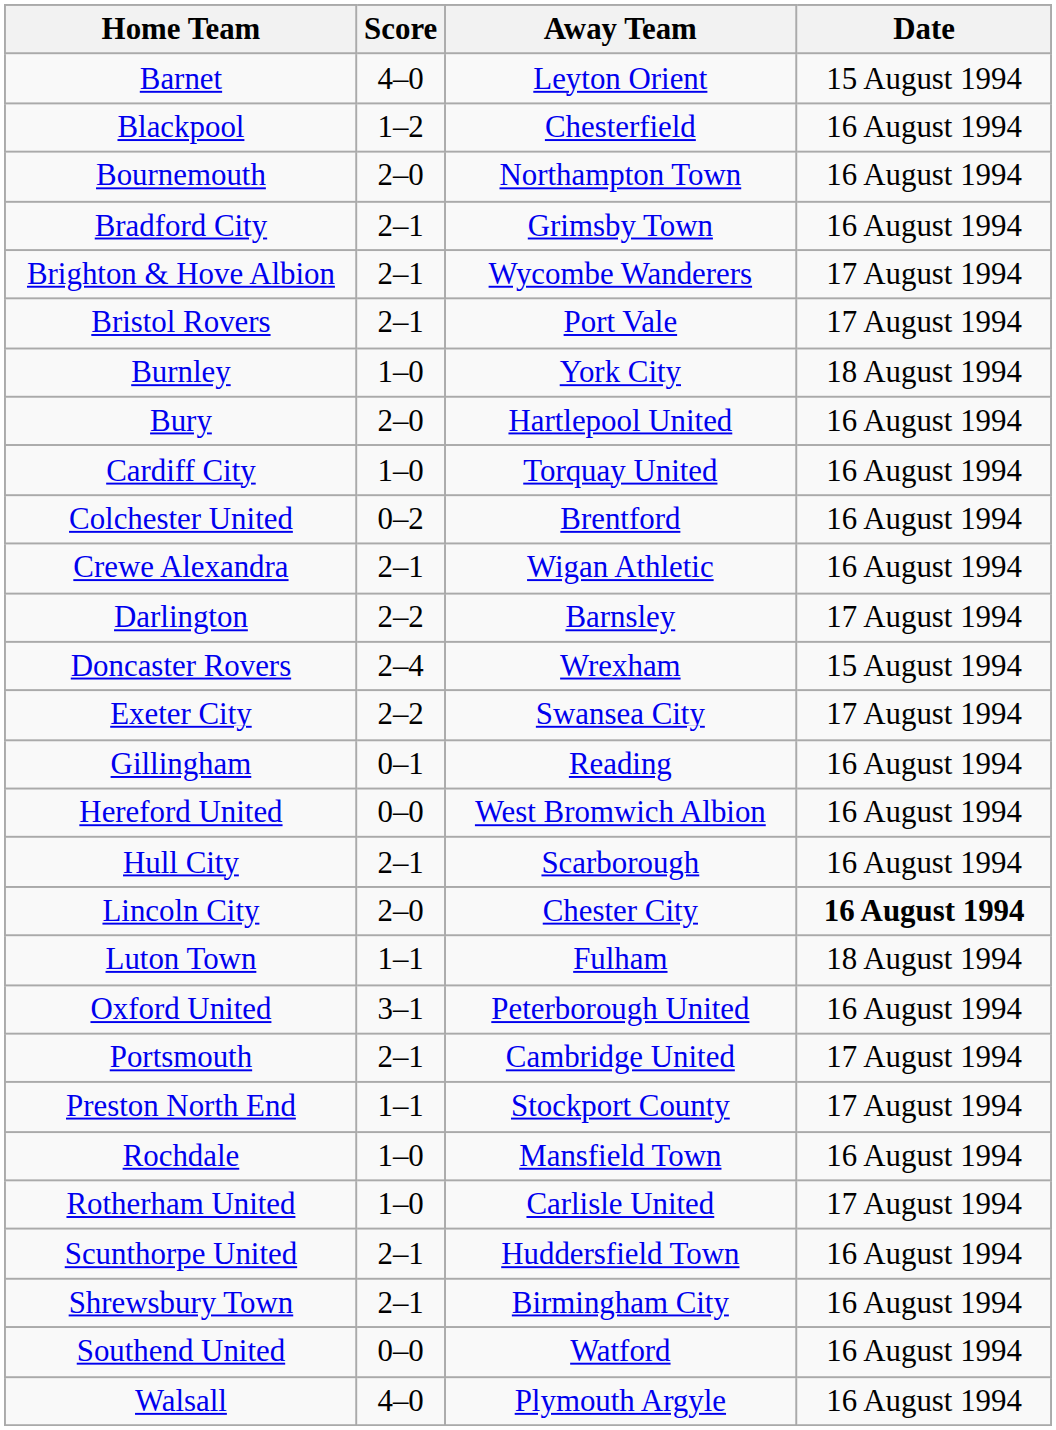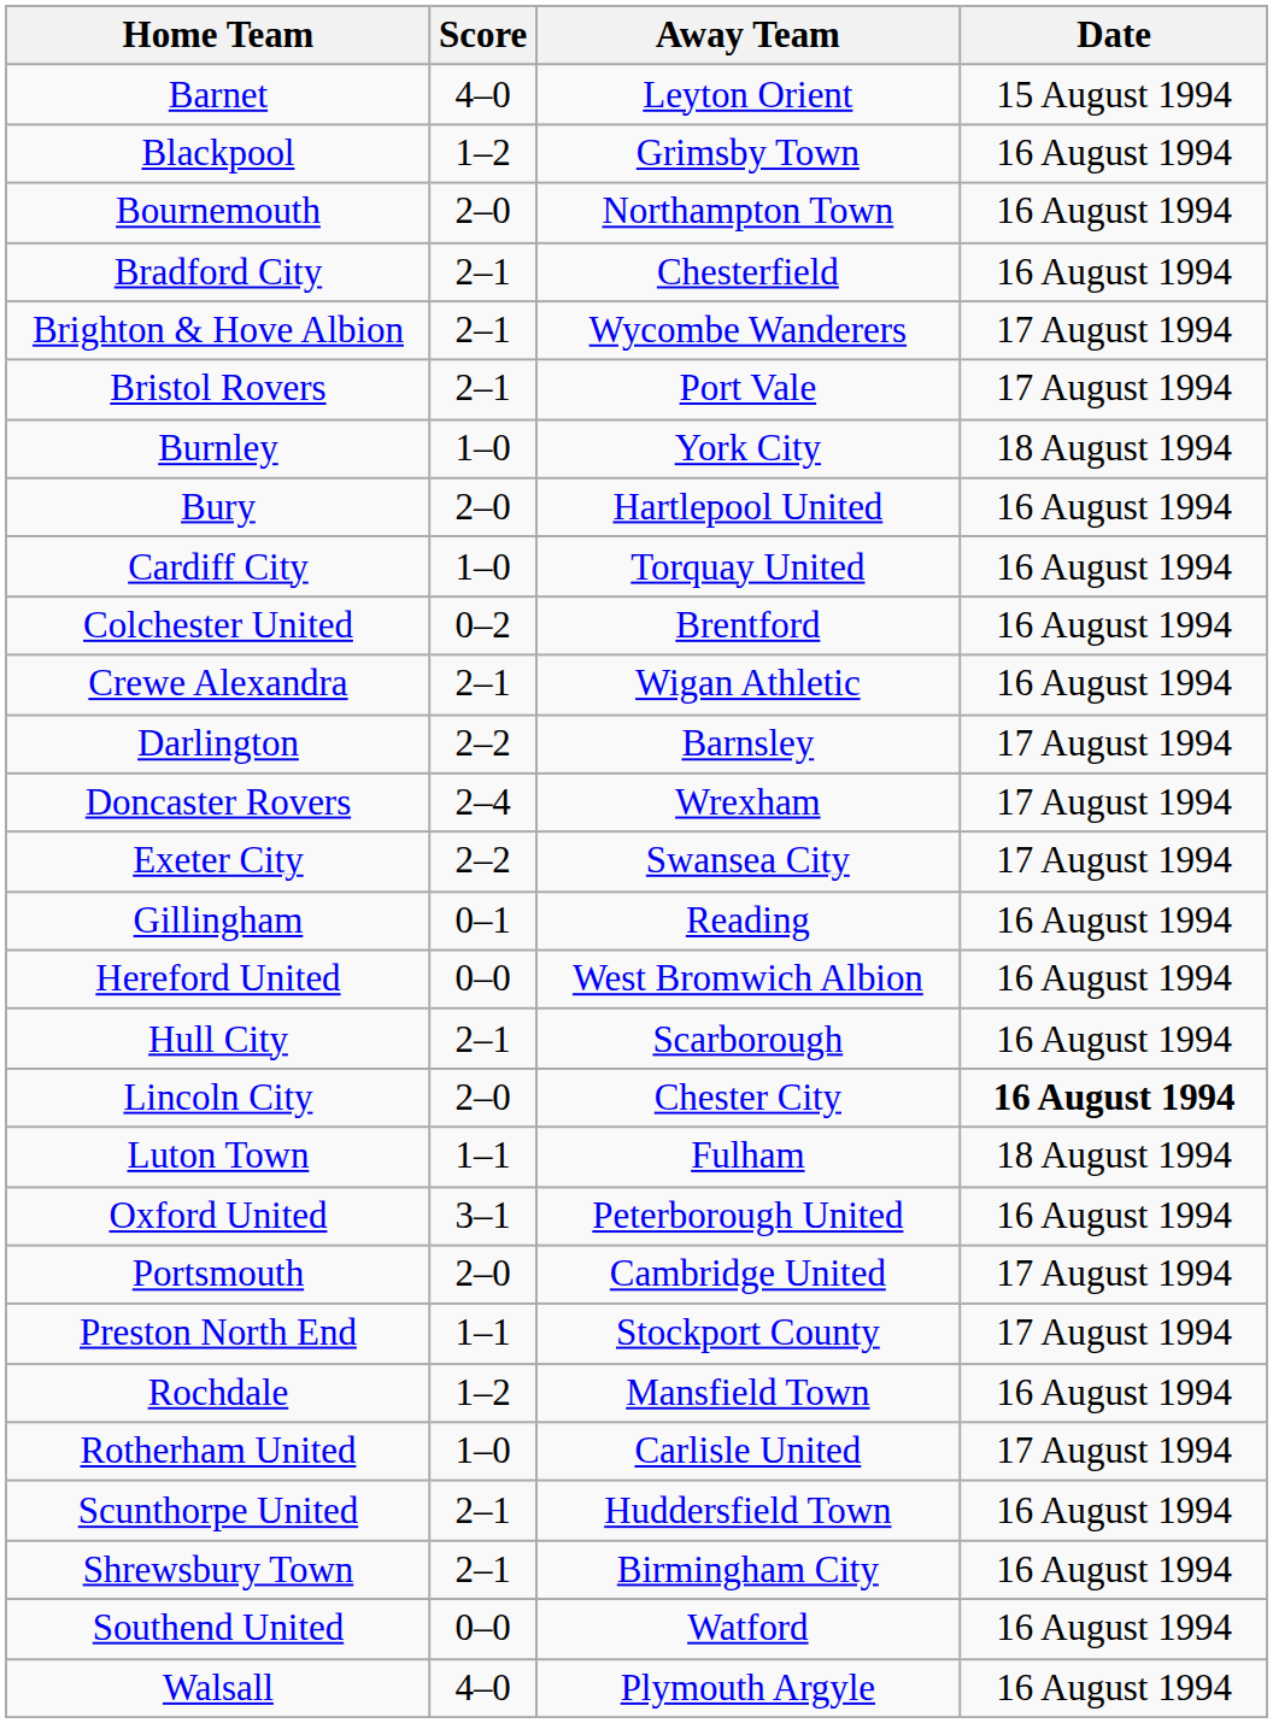Blackpool | Away Team: Chesterfield -> Grimsby Town
Bradford City | Away Team: Grimsby Town -> Chesterfield
Doncaster Rovers | Date: 15 August 1994 -> 17 August 1994
Portsmouth | Score: 2–1 -> 2–0
Rochdale | Score: 1–0 -> 1–2
